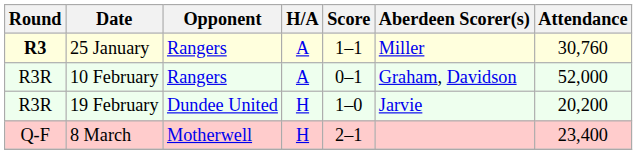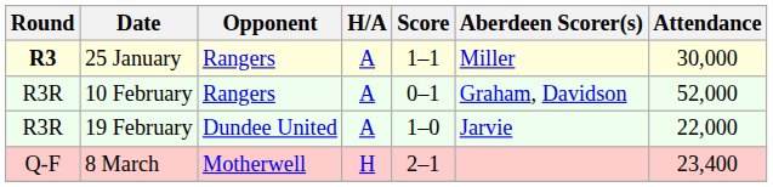25 January | Attendance: 30,760 -> 30,000
19 February | H/A: H -> A
19 February | Attendance: 20,200 -> 22,000
